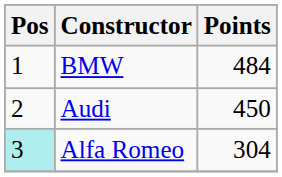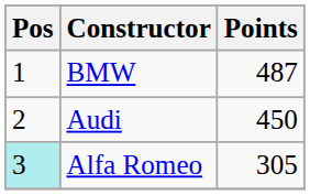BMW | Points: 484 -> 487
Alfa Romeo | Points: 304 -> 305
